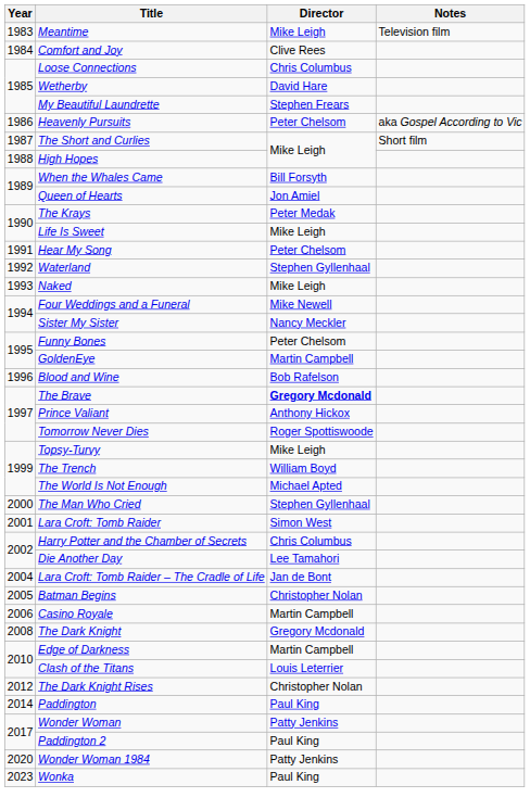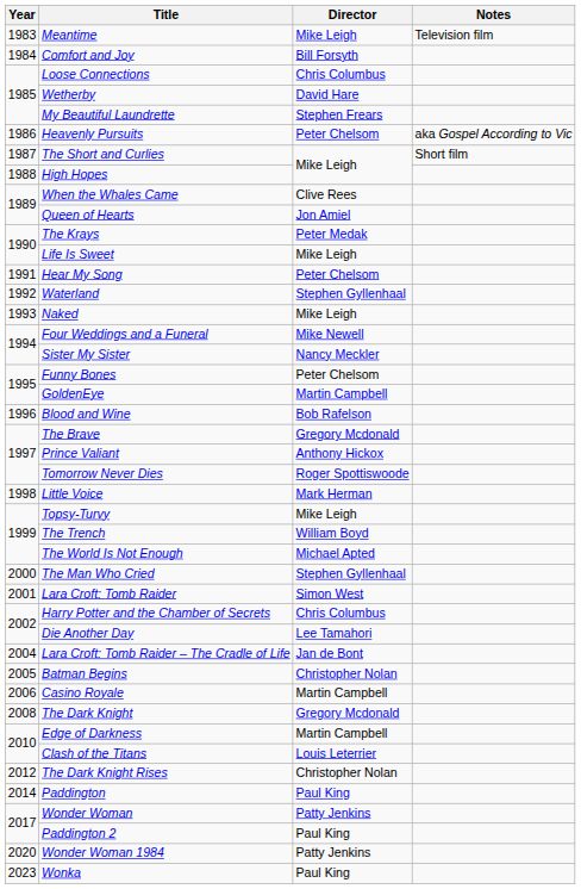Comfort and Joy | Director: Clive Rees -> Bill Forsyth
When the Whales Came | Director: Bill Forsyth -> Clive Rees
The Brave | Director: bold -> normal
+ row: 1998 | Little Voice | Mark Herman
